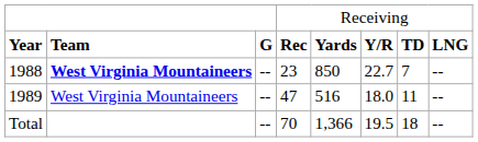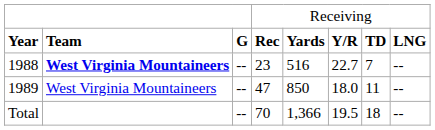1988 | column 5: 850 -> 516
1989 | column 5: 516 -> 850
